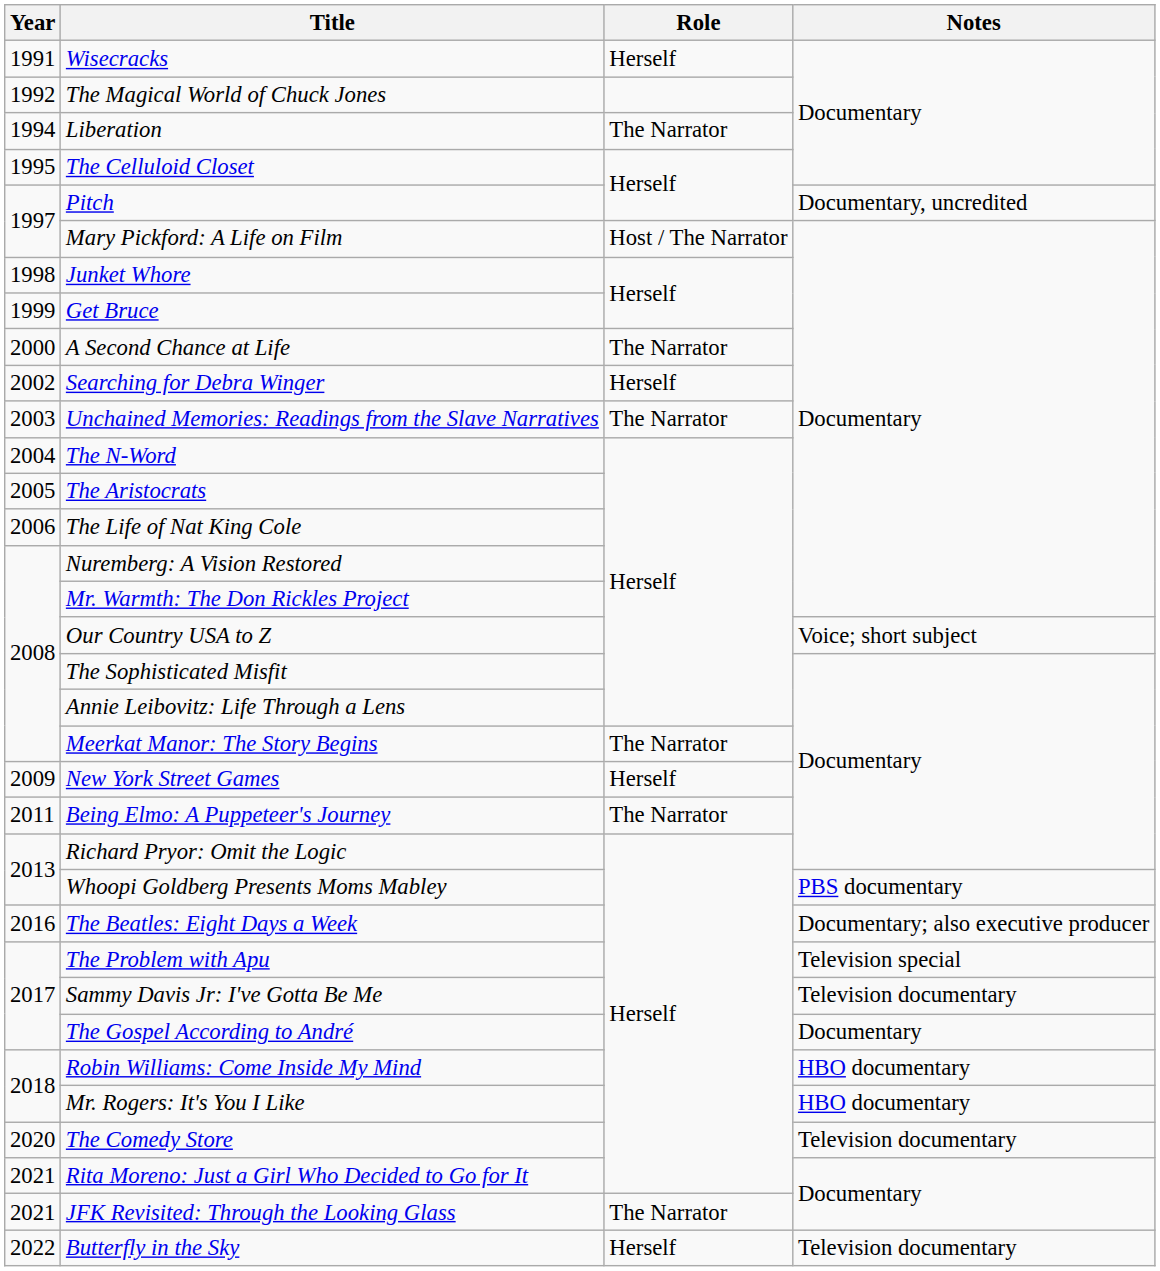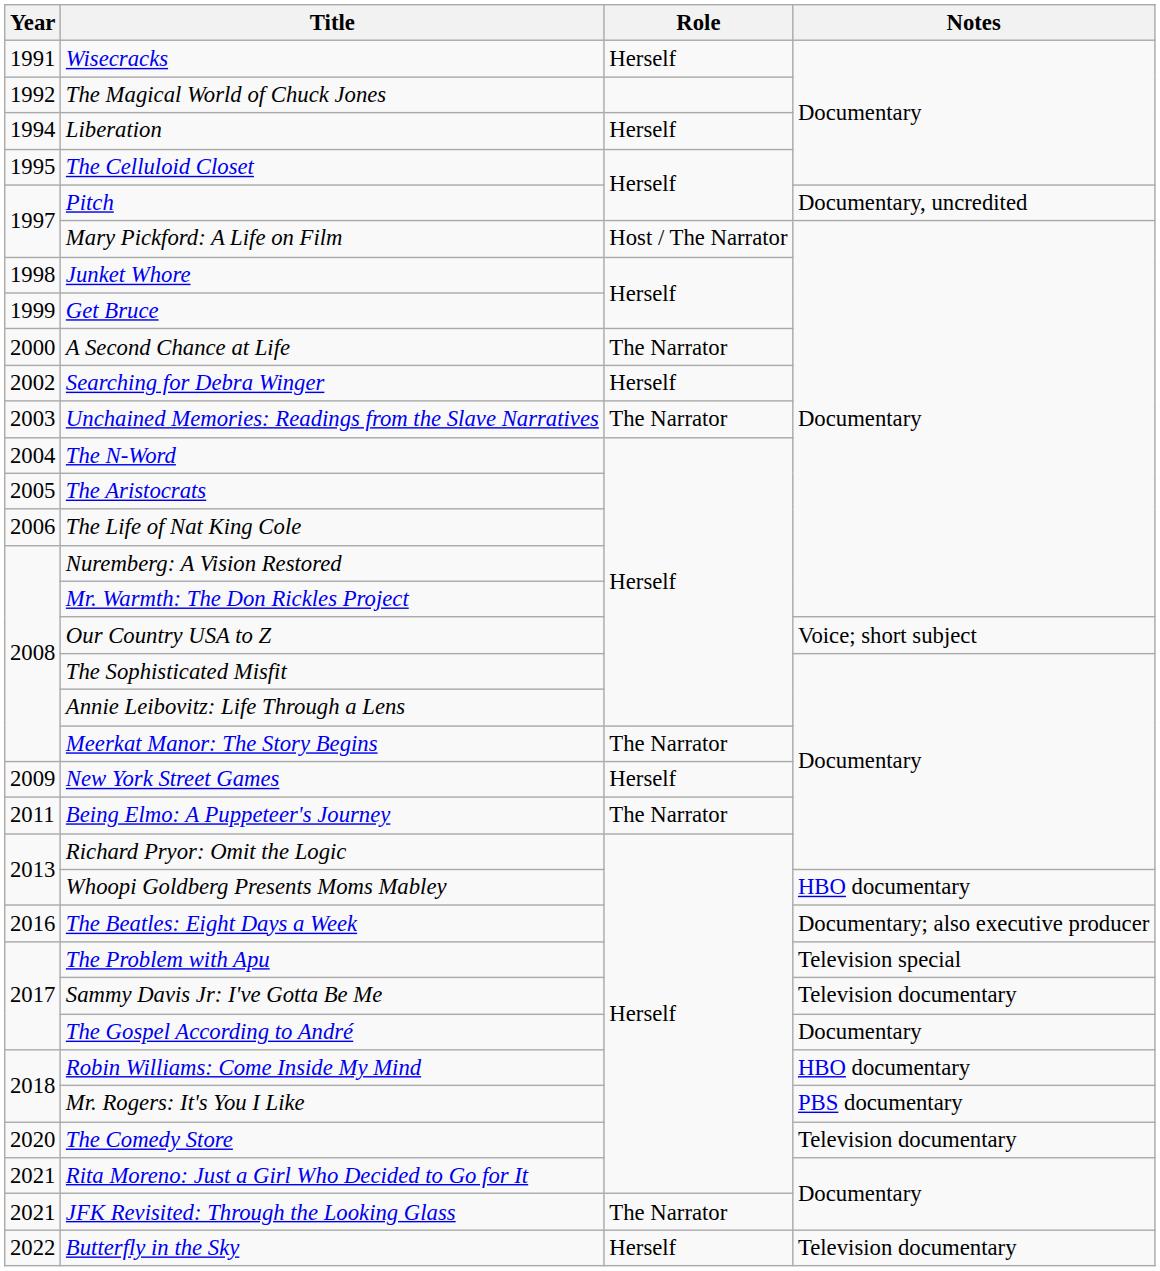Liberation | Role: The Narrator -> Herself
Whoopi Goldberg Presents Moms Mabley | Notes: PBS documentary -> HBO documentary
Mr. Rogers: It's You I Like | Notes: HBO documentary -> PBS documentary
